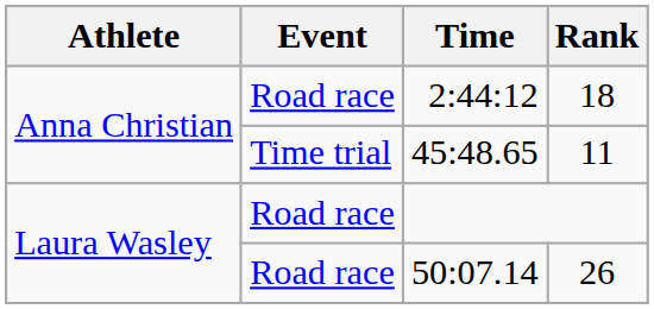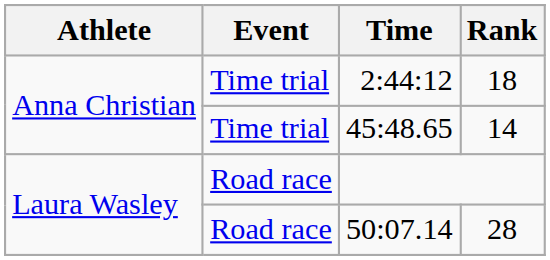2:44:12 | Event: Road race -> Time trial
45:48.65 | Rank: 11 -> 14
50:07.14 | Rank: 26 -> 28
